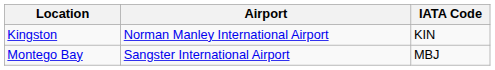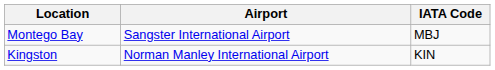rows swapped: Kingston <-> Montego Bay
